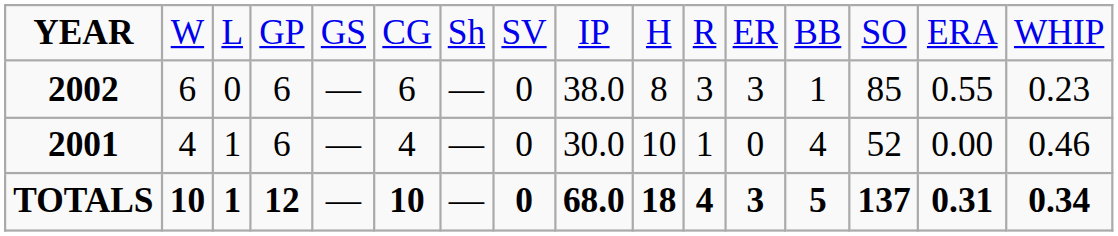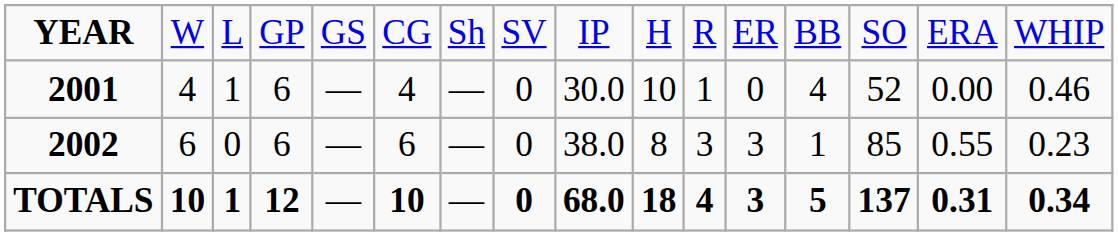rows swapped: 2001 <-> 2002
